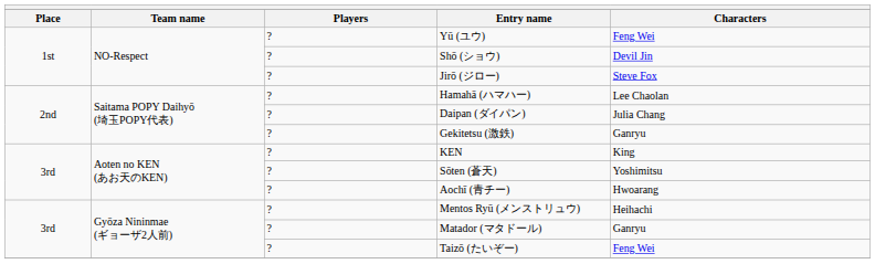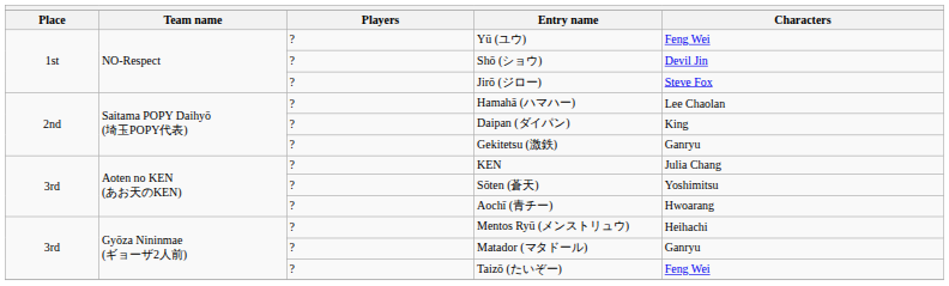Daipan (ダイパン) | Characters: Julia Chang -> King
KEN | Characters: King -> Julia Chang
